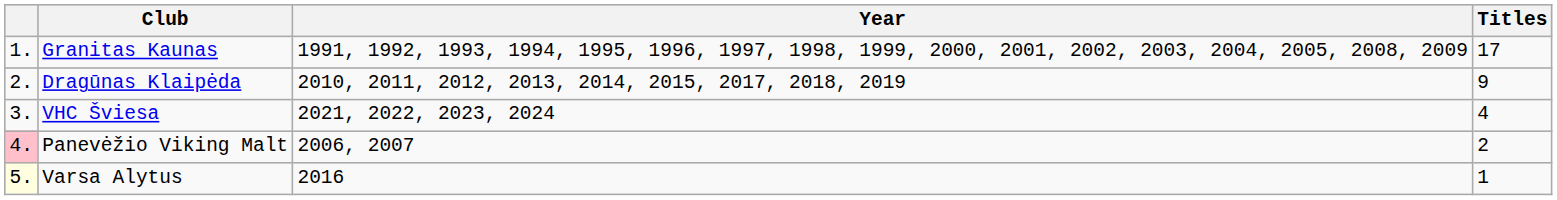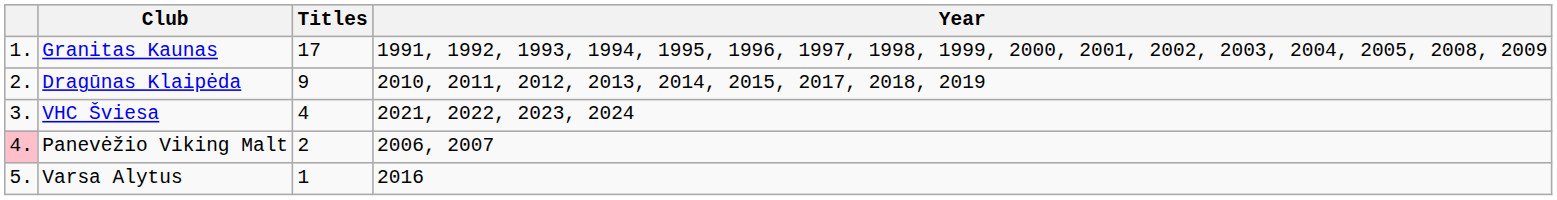columns swapped: Titles <-> Year
Varsa Alytus | column 1: lightyellow background -> no background
